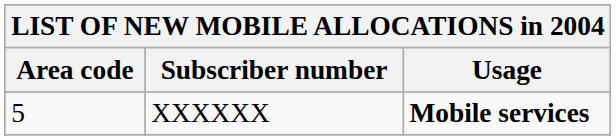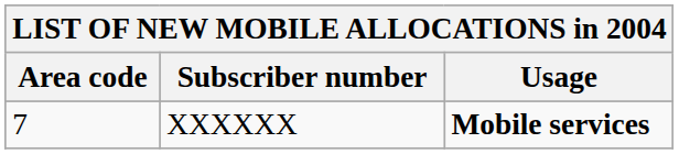XXXXXX | Area code: 5 -> 7
